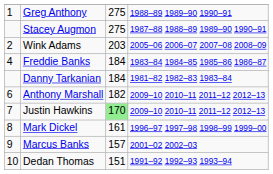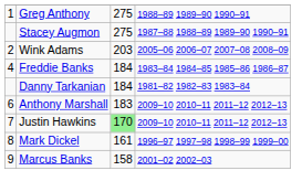Anthony Marshall | column 3: 182 -> 183
Marcus Banks | column 3: 157 -> 158
- row: 10 | Dedan Thomas | 151 | 1991–92 1992–93 1993–94
